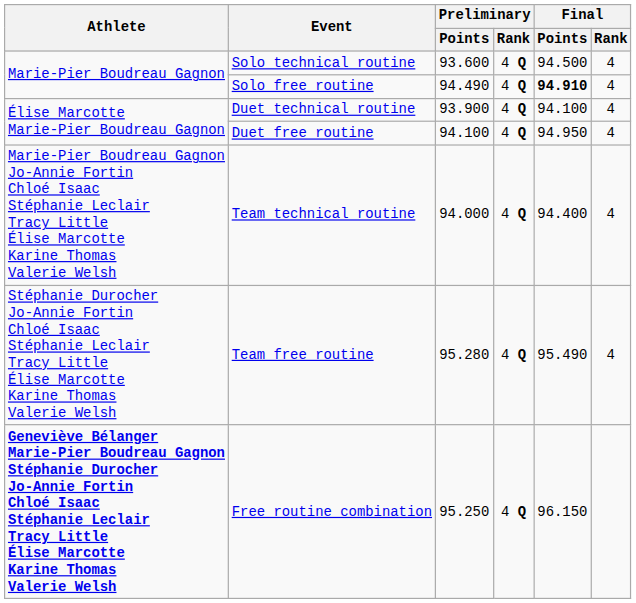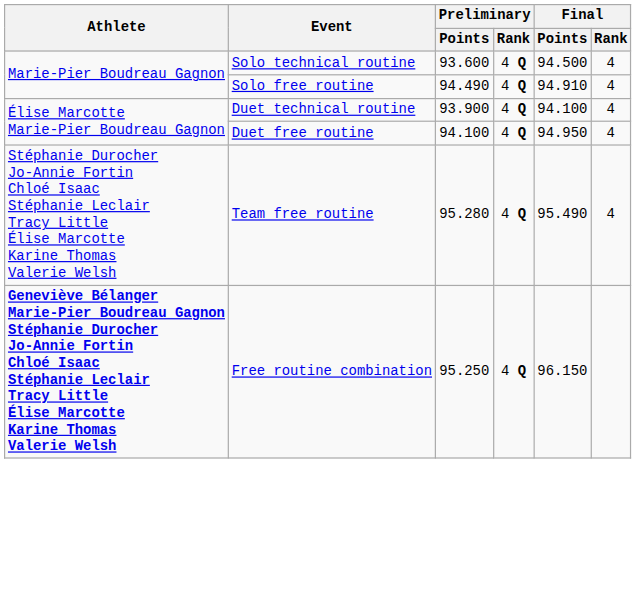Solo free routine | Final / Points: bold -> normal
- row: Marie-Pier Boudreau Gagnon Jo-Annie Fortin Chloé Isaac Stéphanie Leclair Tracy Little Élise Marcotte Karine Thomas Valerie Welsh | Team technical routine | 94.000 | 4 Q | 94.400 | 4
